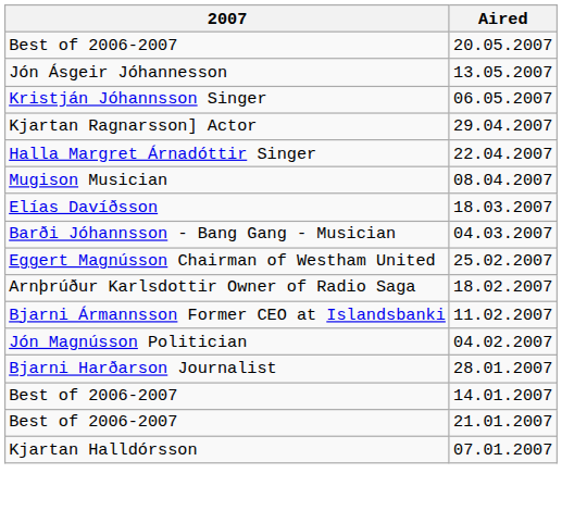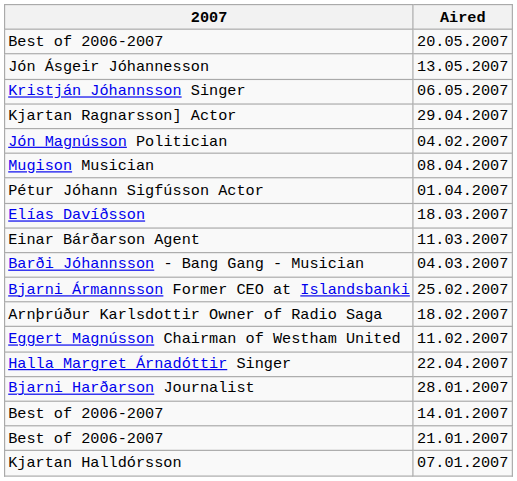rows swapped: 22.04.2007 <-> 04.02.2007
+ row: Pétur Jóhann Sigfússon Actor | 01.04.2007
+ row: Einar Bárðarson Agent | 11.03.2007
25.02.2007 | 2007: Eggert Magnússon Chairman of Westham United -> Bjarni Ármannsson Former CEO at Islandsbanki
11.02.2007 | 2007: Bjarni Ármannsson Former CEO at Islandsbanki -> Eggert Magnússon Chairman of Westham United
